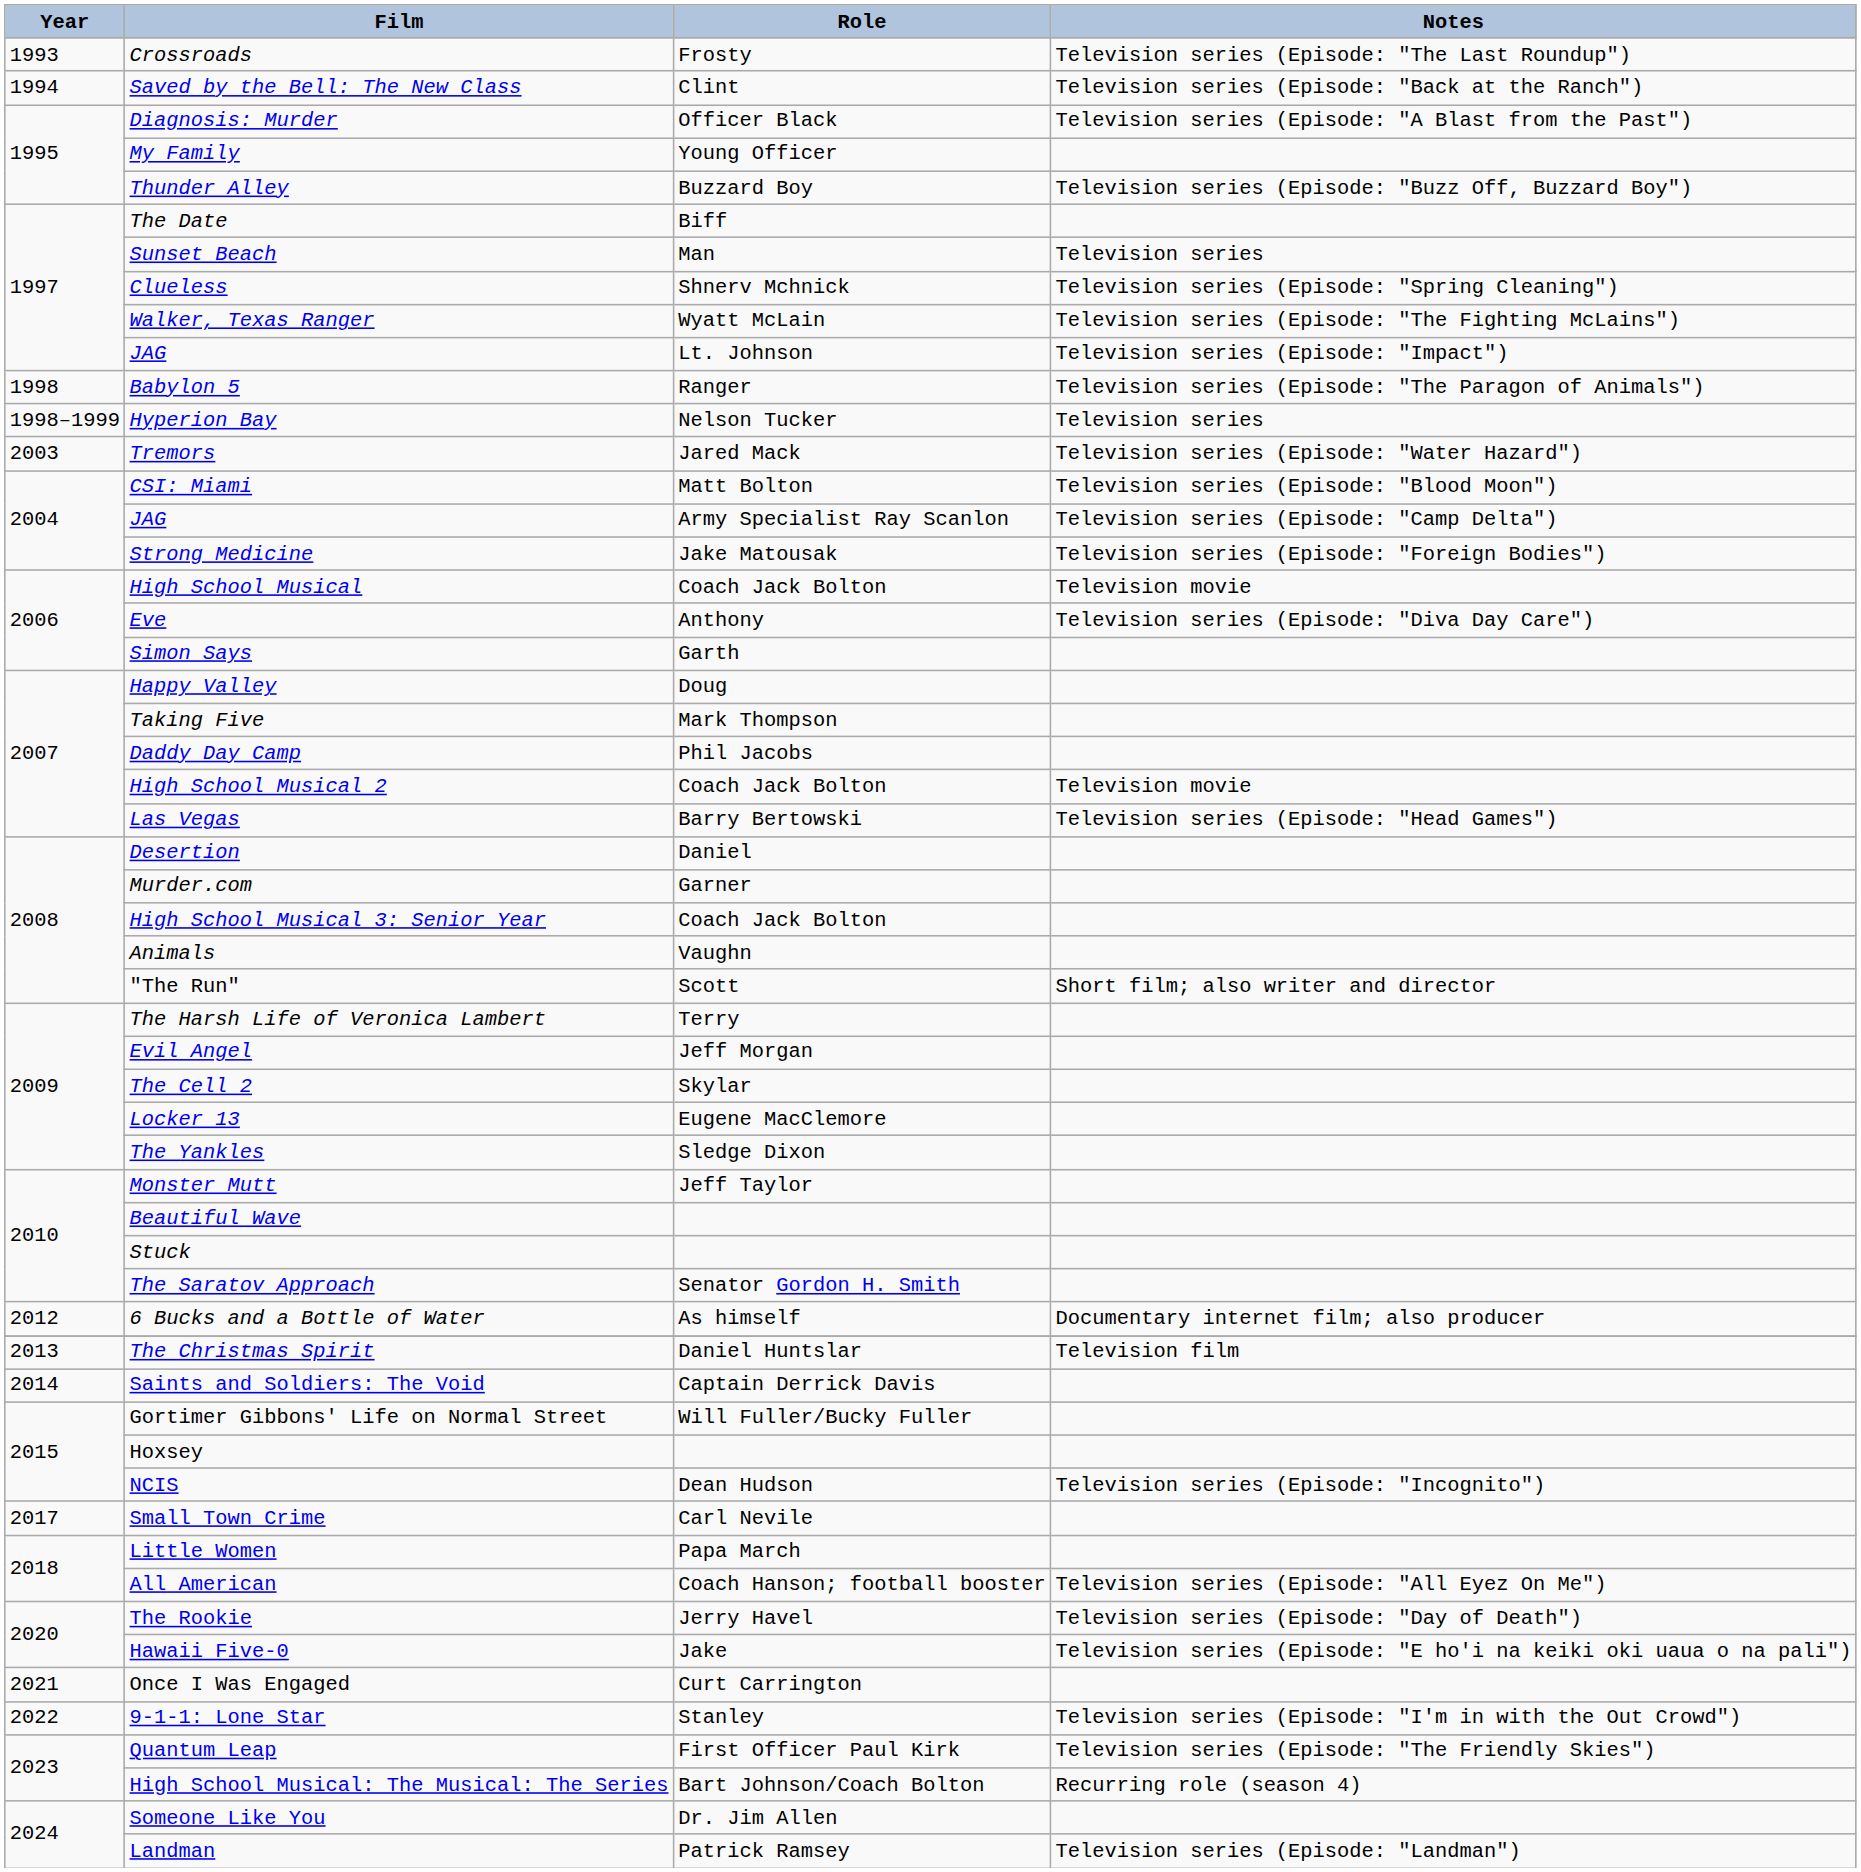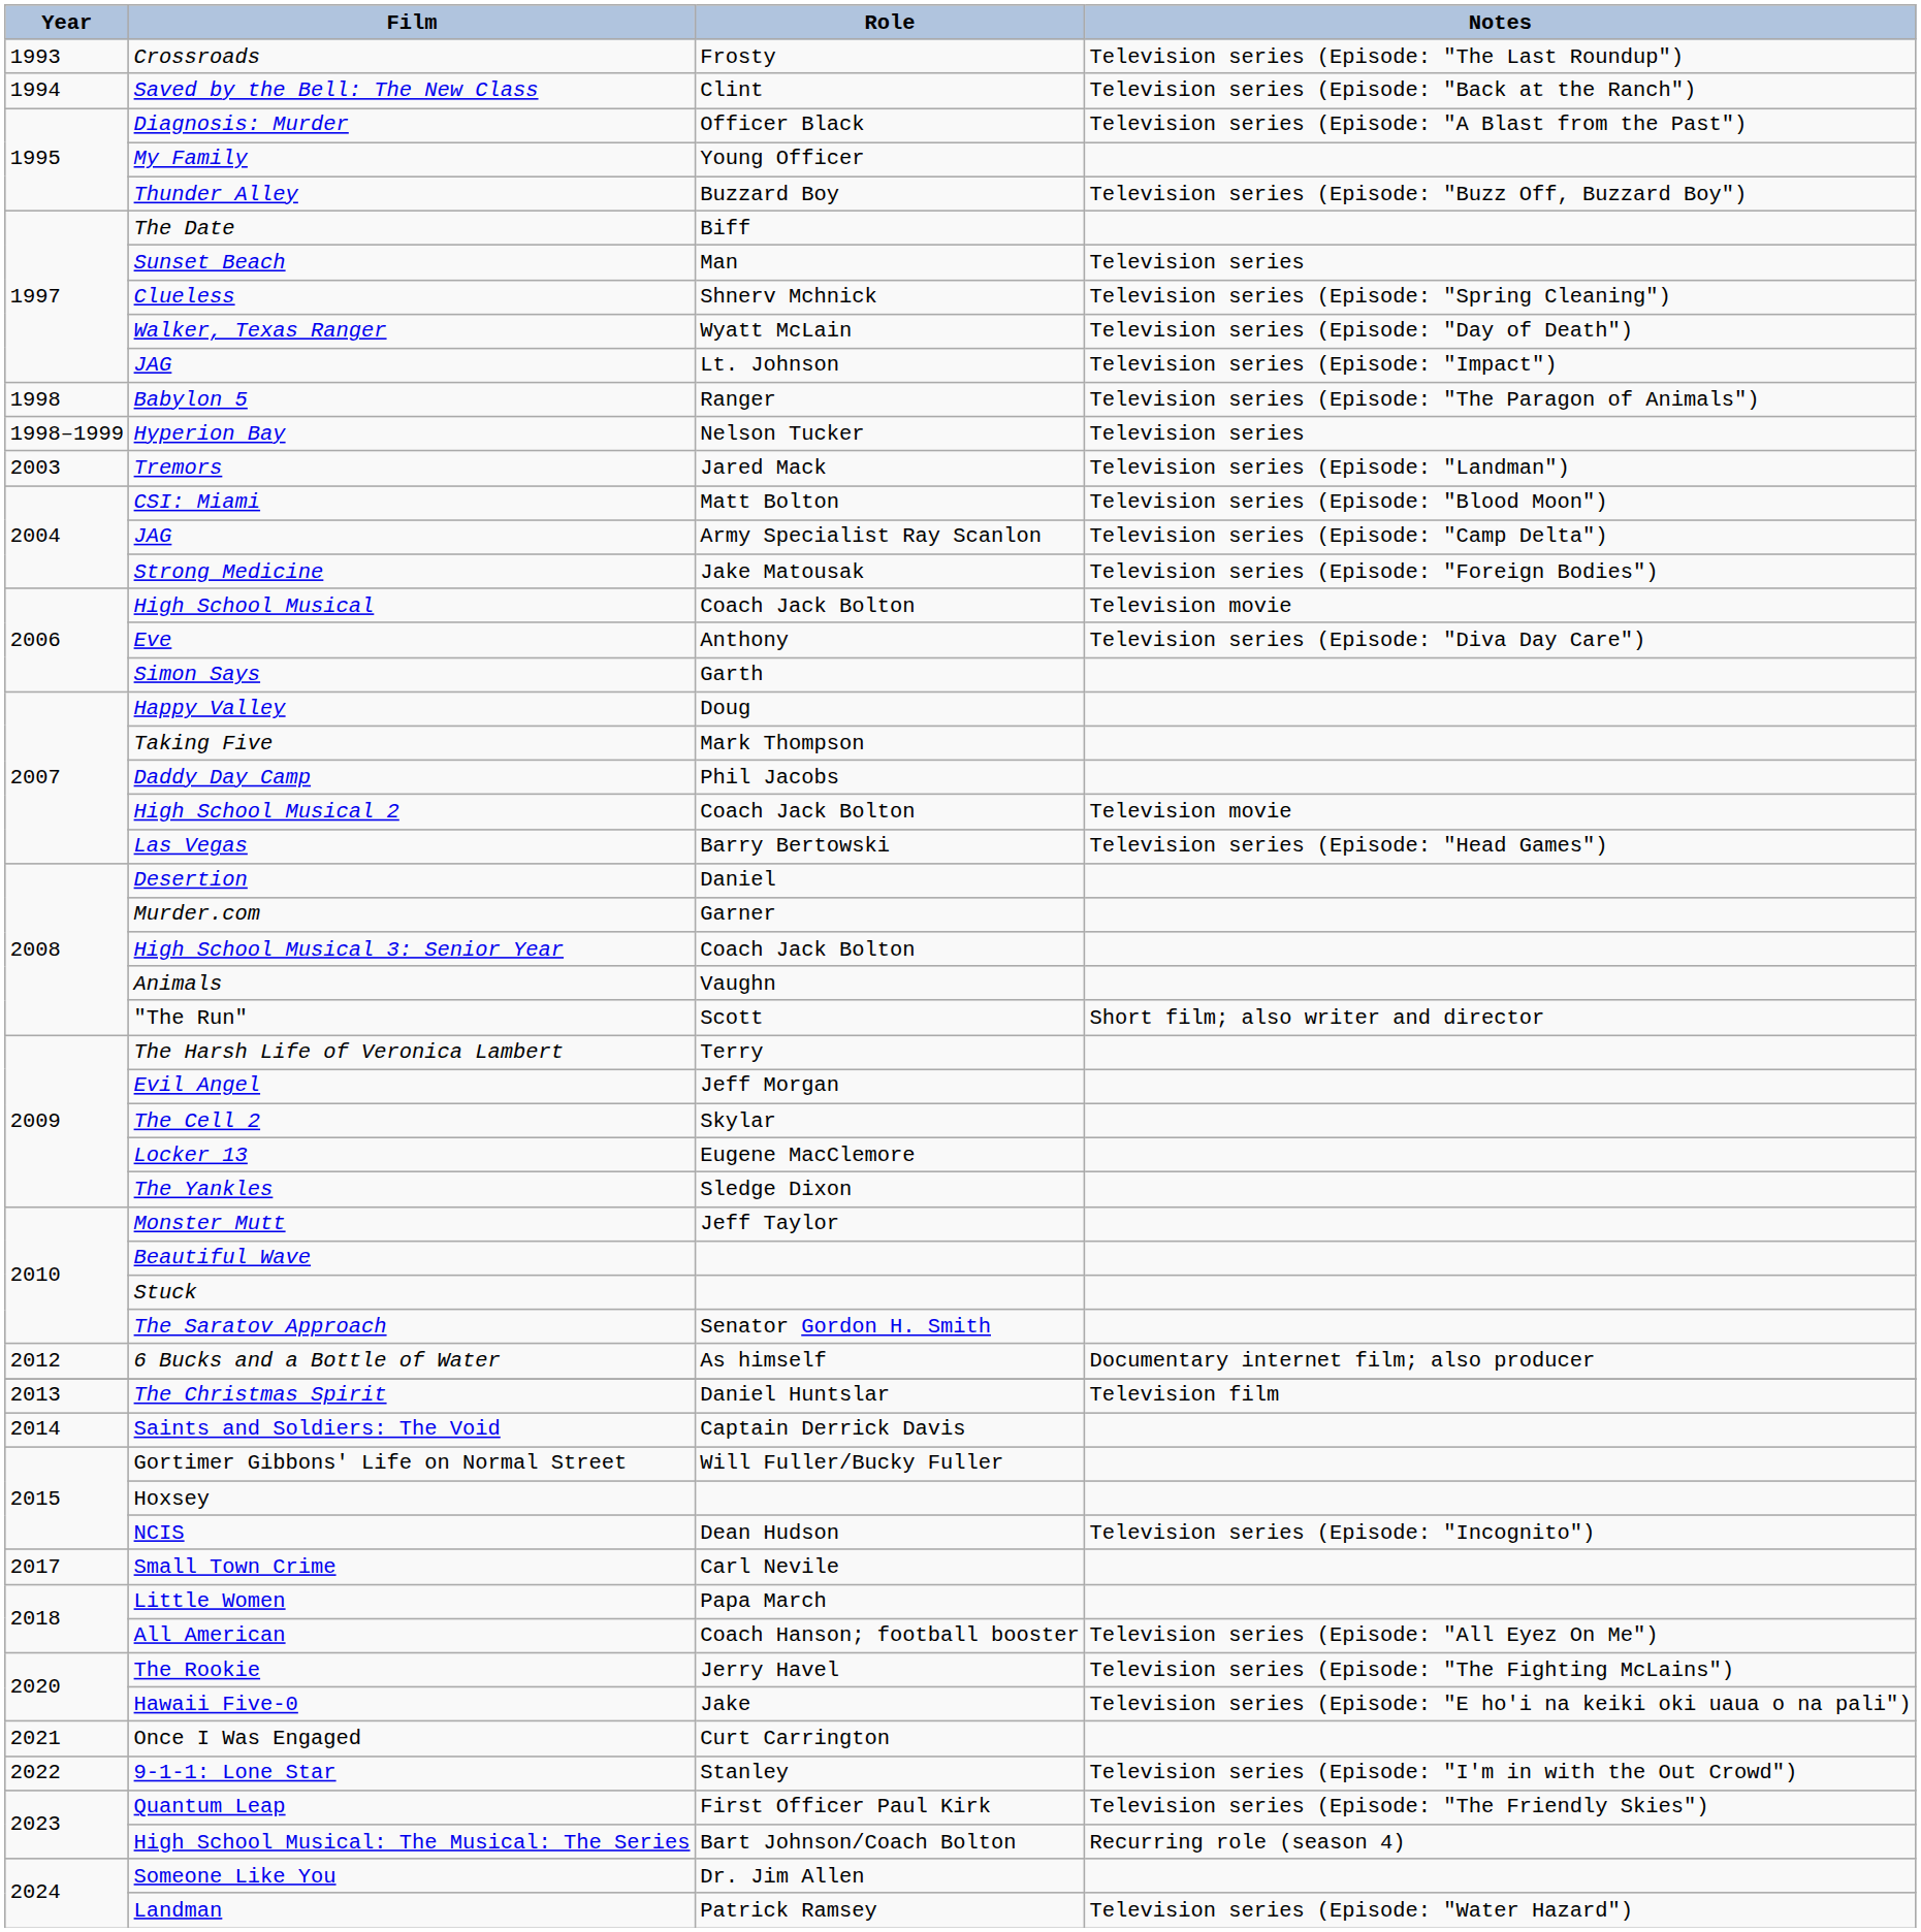Walker, Texas Ranger | Notes: Television series (Episode: "The Fighting McLains") -> Television series (Episode: "Day of Death")
Tremors | Notes: Television series (Episode: "Water Hazard") -> Television series (Episode: "Landman")
The Rookie | Notes: Television series (Episode: "Day of Death") -> Television series (Episode: "The Fighting McLains")
Landman | Notes: Television series (Episode: "Landman") -> Television series (Episode: "Water Hazard")
